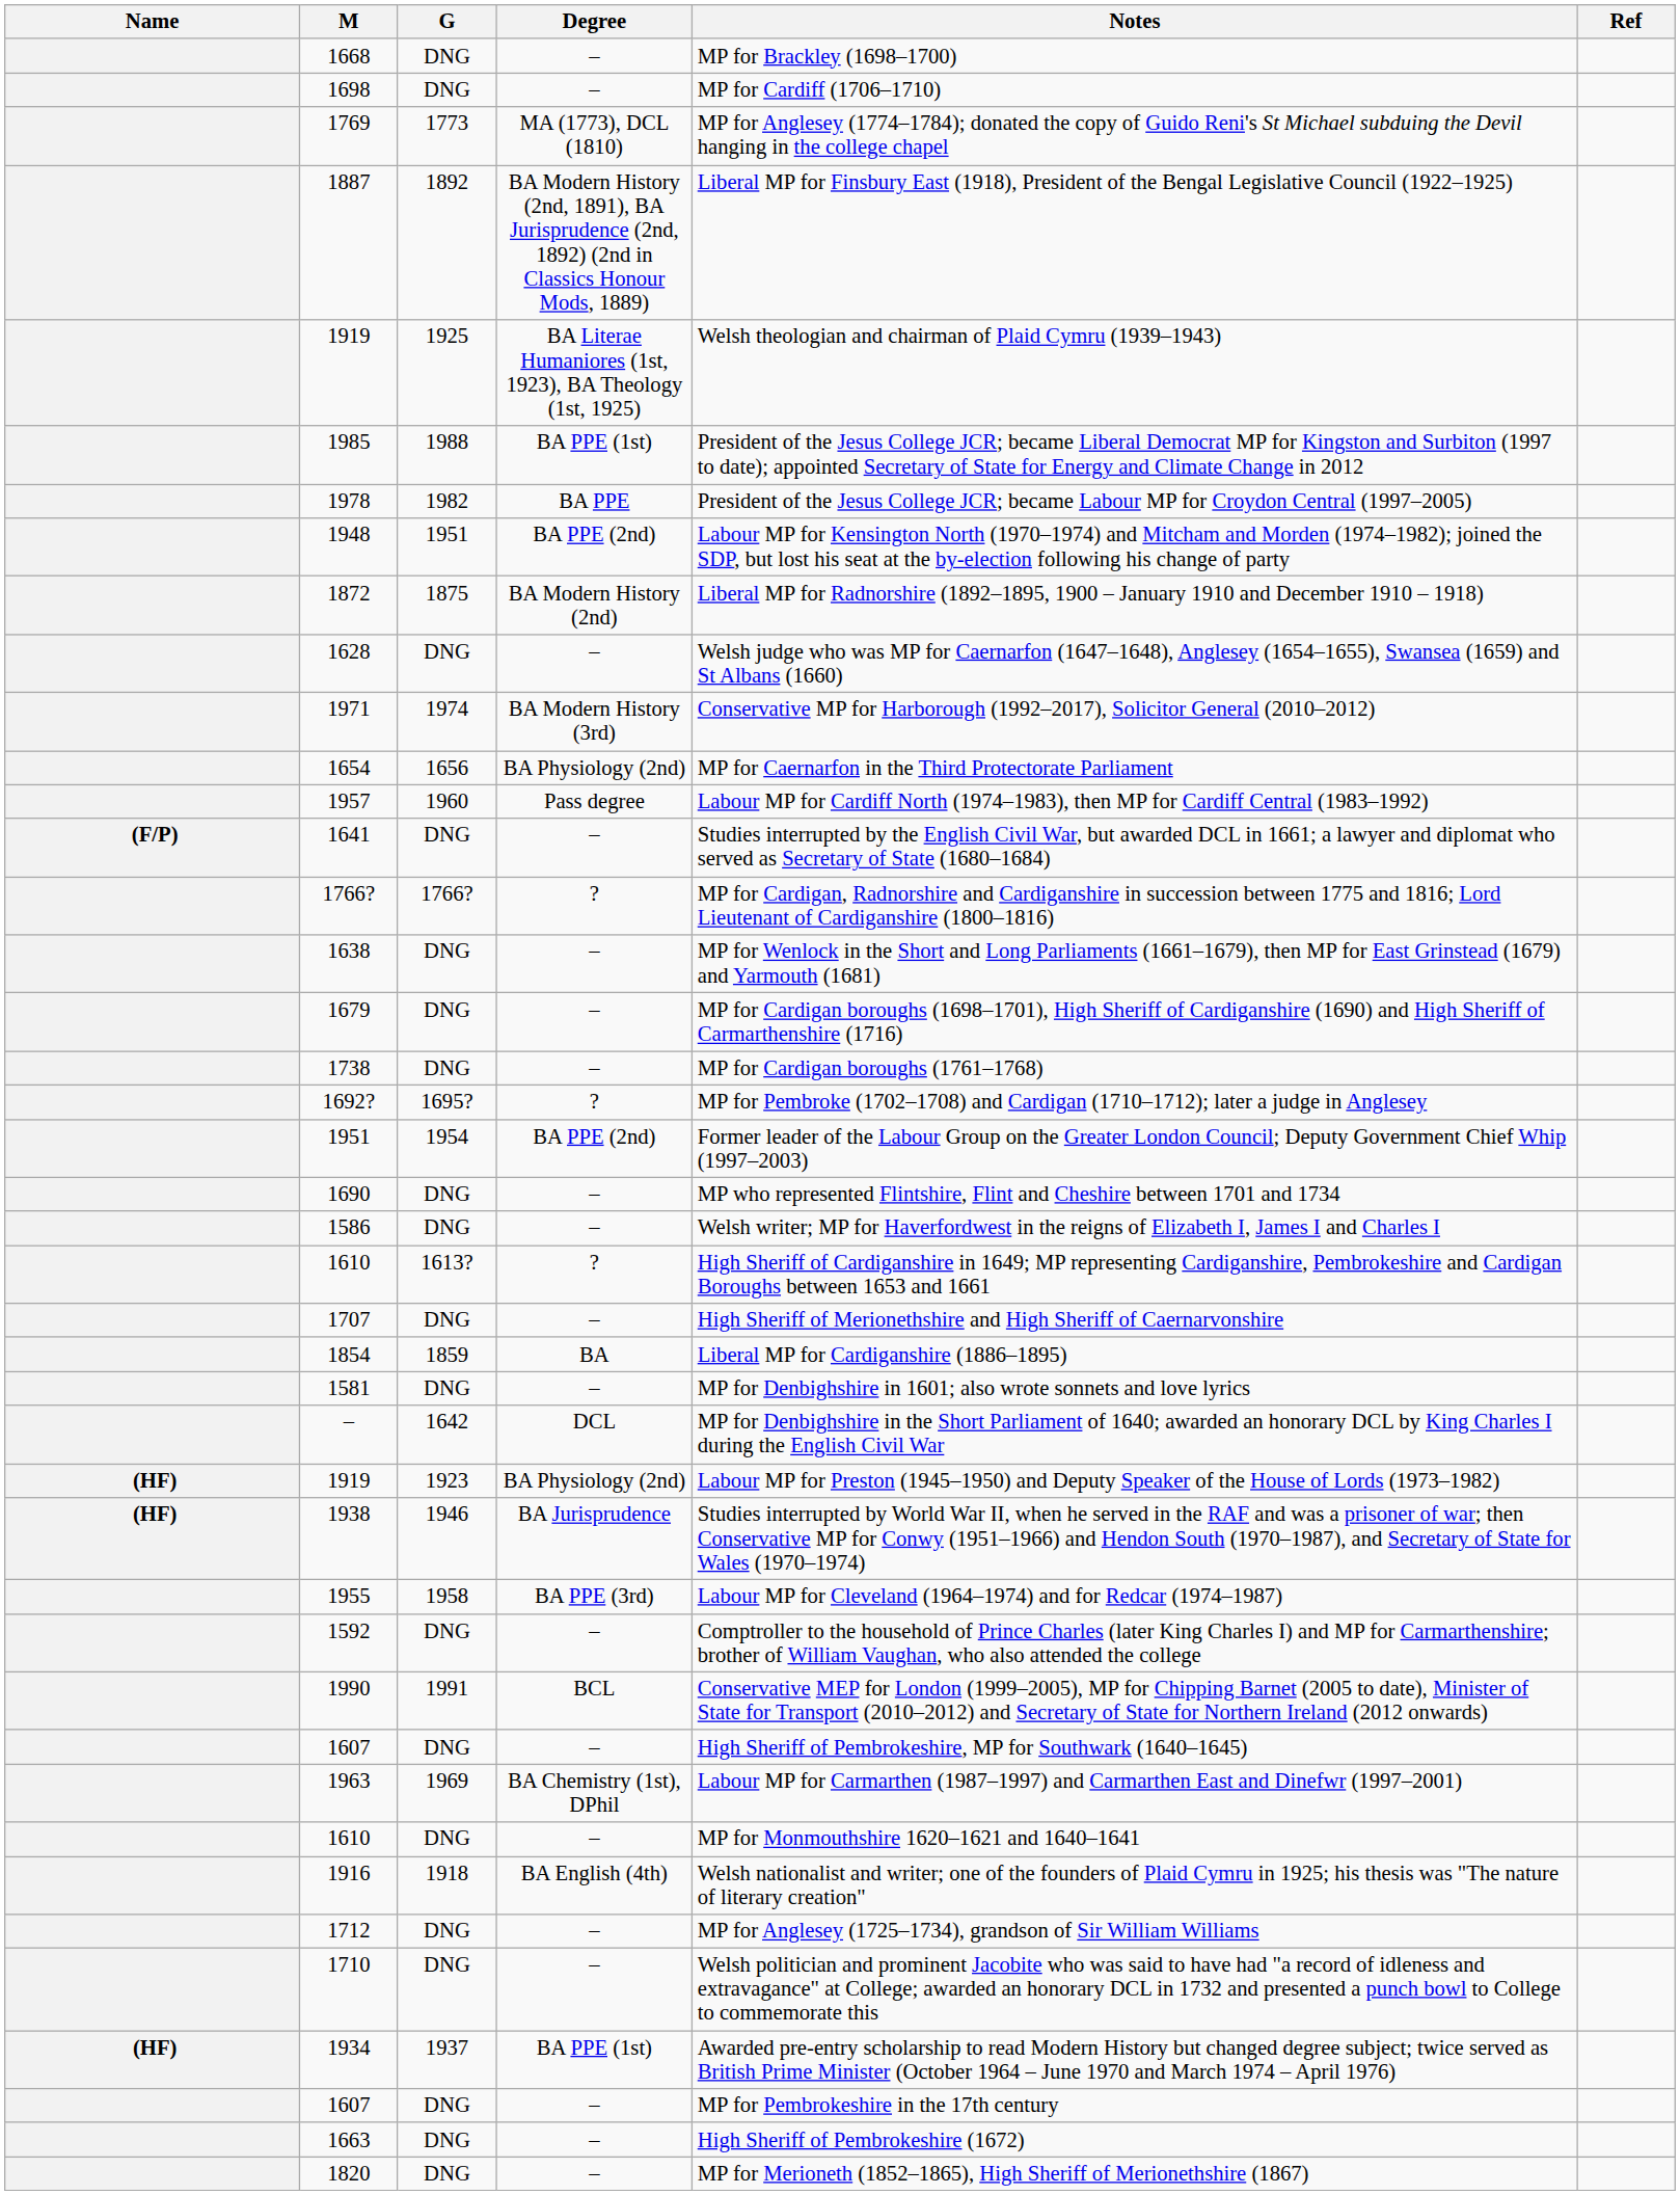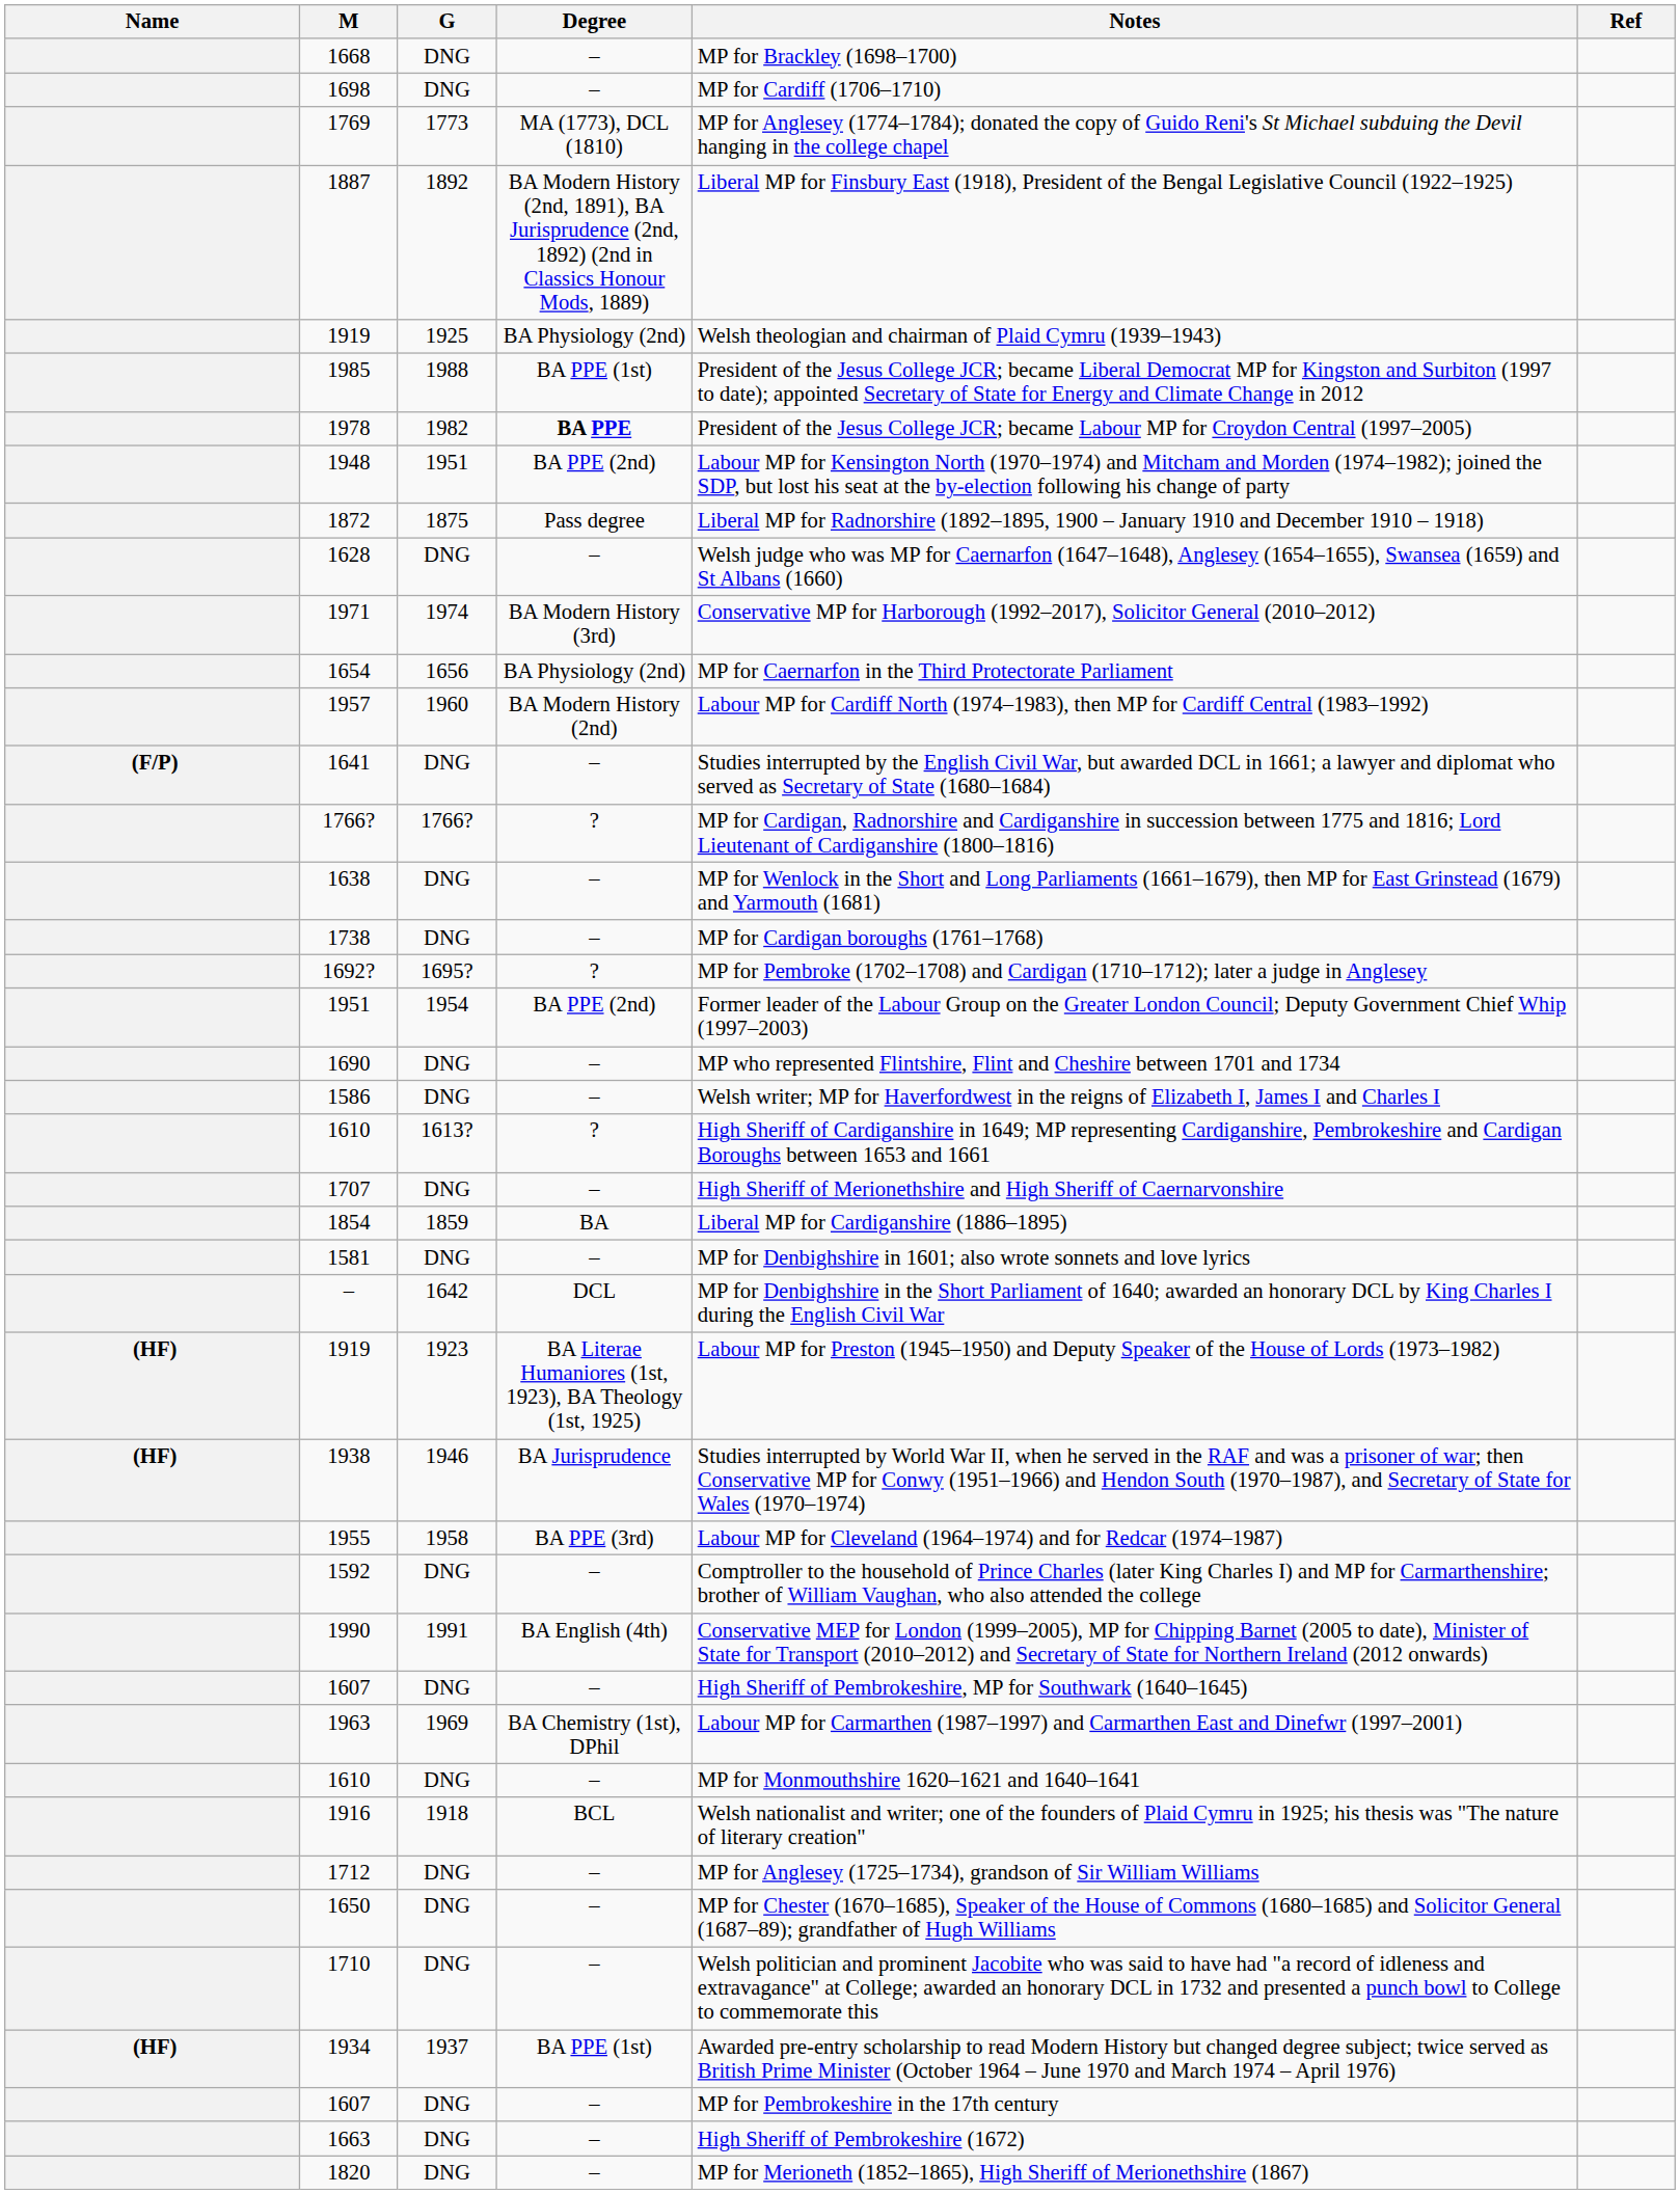1919 / 1925 | Degree: BA Literae Humaniores (1st, 1923), BA Theology (1st, 1925) -> BA Physiology (2nd)
1978 | Degree: normal -> bold
1872 | Degree: BA Modern History (2nd) -> Pass degree
1957 | Degree: Pass degree -> BA Modern History (2nd)
- row: 1679 | DNG | – | MP for Cardigan boroughs (1698–1701), High Sheriff of Cardiganshire (1690) and High Sheriff of Carmarthenshire (1716)
1919 / 1923 | Degree: BA Physiology (2nd) -> BA Literae Humaniores (1st, 1923), BA Theology (1st, 1925)
1990 | Degree: BCL -> BA English (4th)
1916 | Degree: BA English (4th) -> BCL
+ row: 1650 | DNG | – | MP for Chester (1670–1685), Speaker of the House of Commons (1680–1685) and Solicitor General (1687–89); grandfather of Hugh Williams
